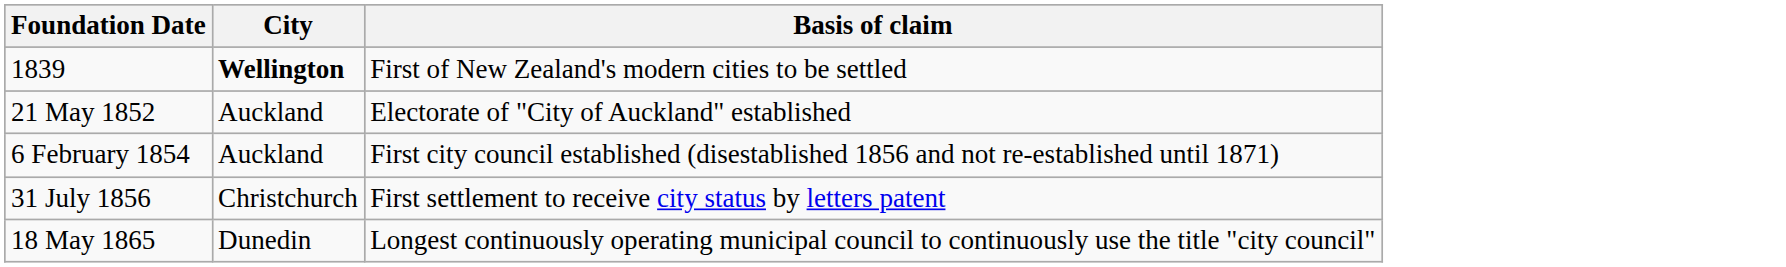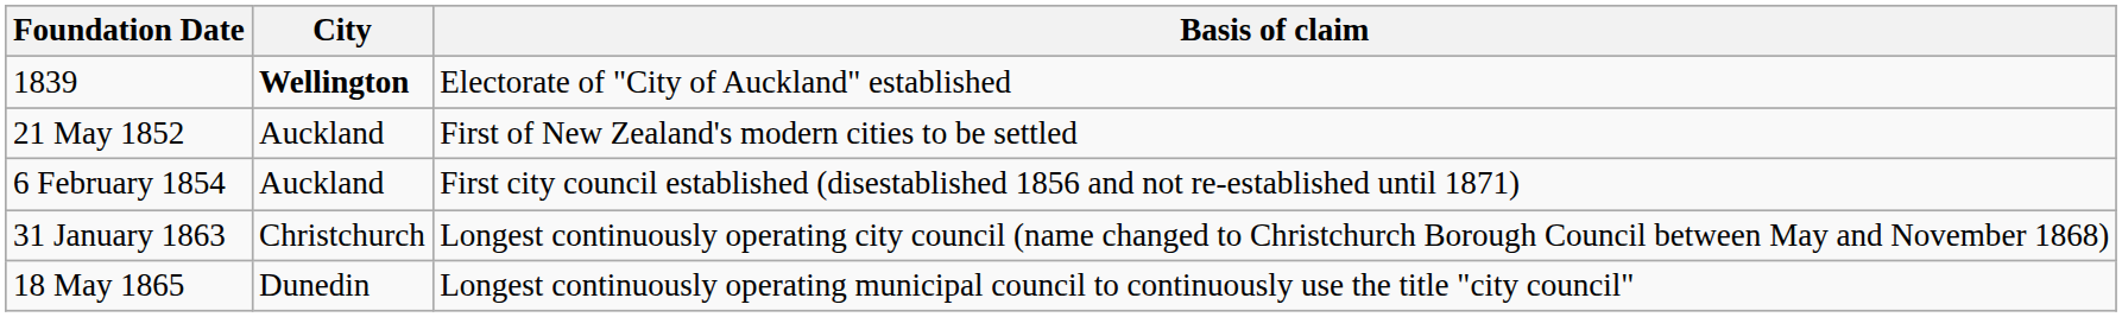1839 | Basis of claim: First of New Zealand's modern cities to be settled -> Electorate of "City of Auckland" established
21 May 1852 | Basis of claim: Electorate of "City of Auckland" established -> First of New Zealand's modern cities to be settled
- row: 31 July 1856 | Christchurch | First settlement to receive city status by letters patent
+ row: 31 January 1863 | Christchurch | Longest continuously operating city council (name changed to Christchurch Borough Council between May and November 1868)
